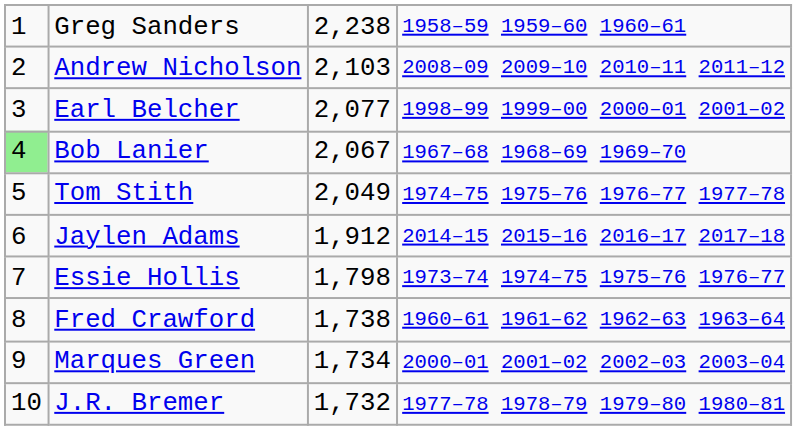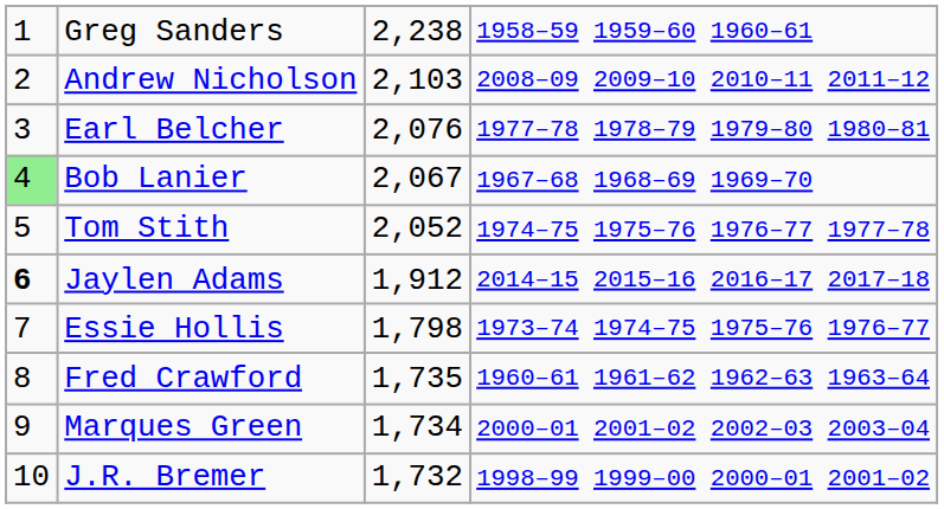Earl Belcher | column 3: 2,077 -> 2,076
Earl Belcher | column 4: 1998–99 1999–00 2000–01 2001–02 -> 1977–78 1978–79 1979–80 1980–81
Tom Stith | column 3: 2,049 -> 2,052
Jaylen Adams | column 1: normal -> bold
Fred Crawford | column 3: 1,738 -> 1,735
J.R. Bremer | column 4: 1977–78 1978–79 1979–80 1980–81 -> 1998–99 1999–00 2000–01 2001–02
